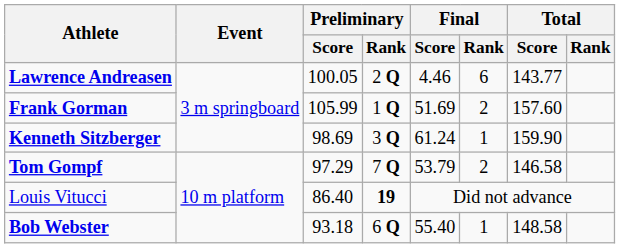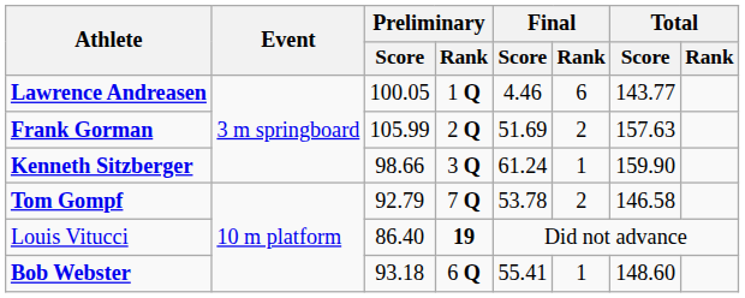Lawrence Andreasen | Preliminary / Rank: 2 Q -> 1 Q
Frank Gorman | Preliminary / Rank: 1 Q -> 2 Q
Frank Gorman | Total / Score: 157.60 -> 157.63
Kenneth Sitzberger | Preliminary / Score: 98.69 -> 98.66
Tom Gompf | Preliminary / Score: 97.29 -> 92.79
Tom Gompf | Final / Score: 53.79 -> 53.78
Bob Webster | Final / Score: 55.40 -> 55.41
Bob Webster | Total / Score: 148.58 -> 148.60
